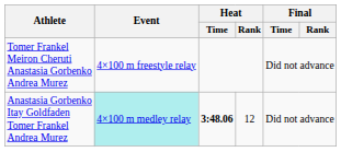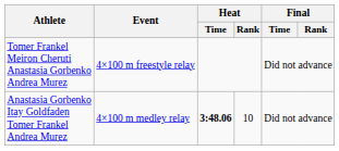Anastasia Gorbenko Itay Goldfaden Tomer Frankel Andrea Murez | Event: paleturquoise background -> no background
Anastasia Gorbenko Itay Goldfaden Tomer Frankel Andrea Murez | Heat / Rank: 12 -> 10
